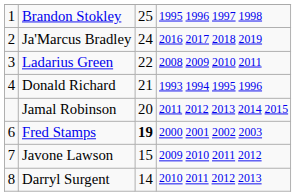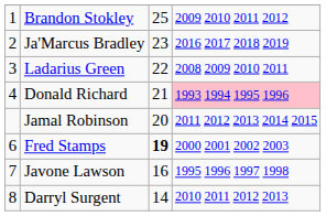Brandon Stokley | column 4: 1995 1996 1997 1998 -> 2009 2010 2011 2012
Ja'Marcus Bradley | column 3: 24 -> 23
Donald Richard | column 4: no background -> pink background
Javone Lawson | column 3: 15 -> 16
Javone Lawson | column 4: 2009 2010 2011 2012 -> 1995 1996 1997 1998
